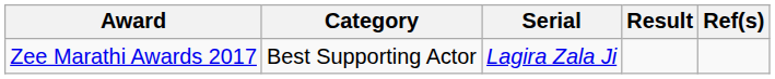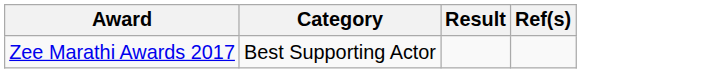- column: Serial | Lagira Zala Ji
